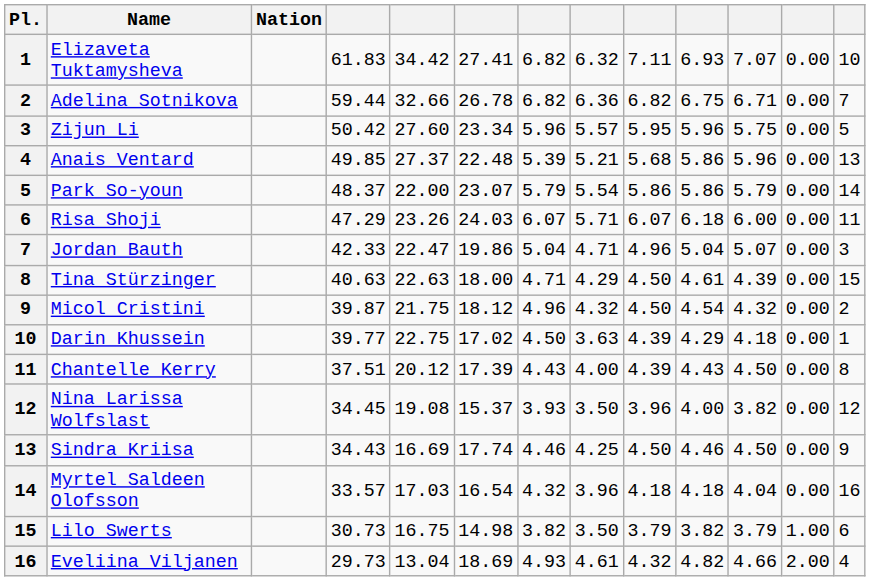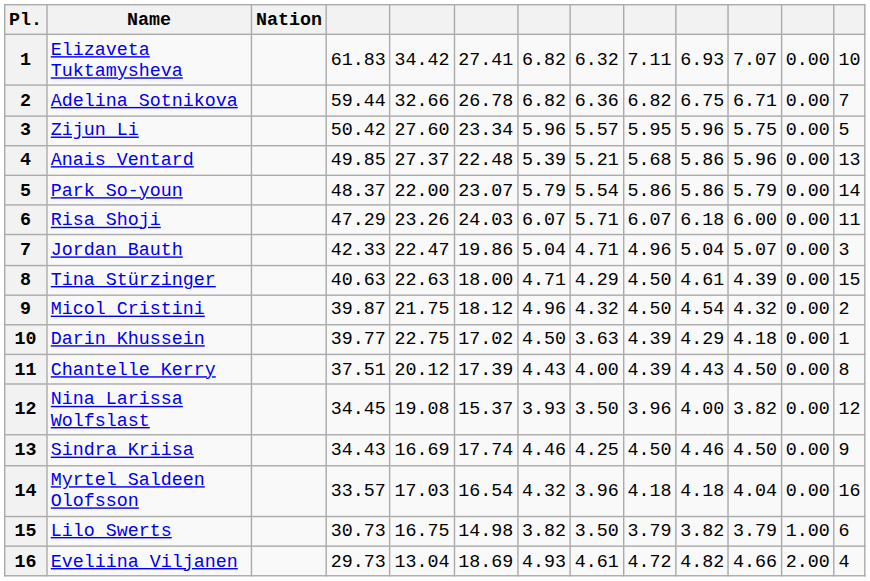Eveliina Viljanen | column 9: 4.32 -> 4.72
